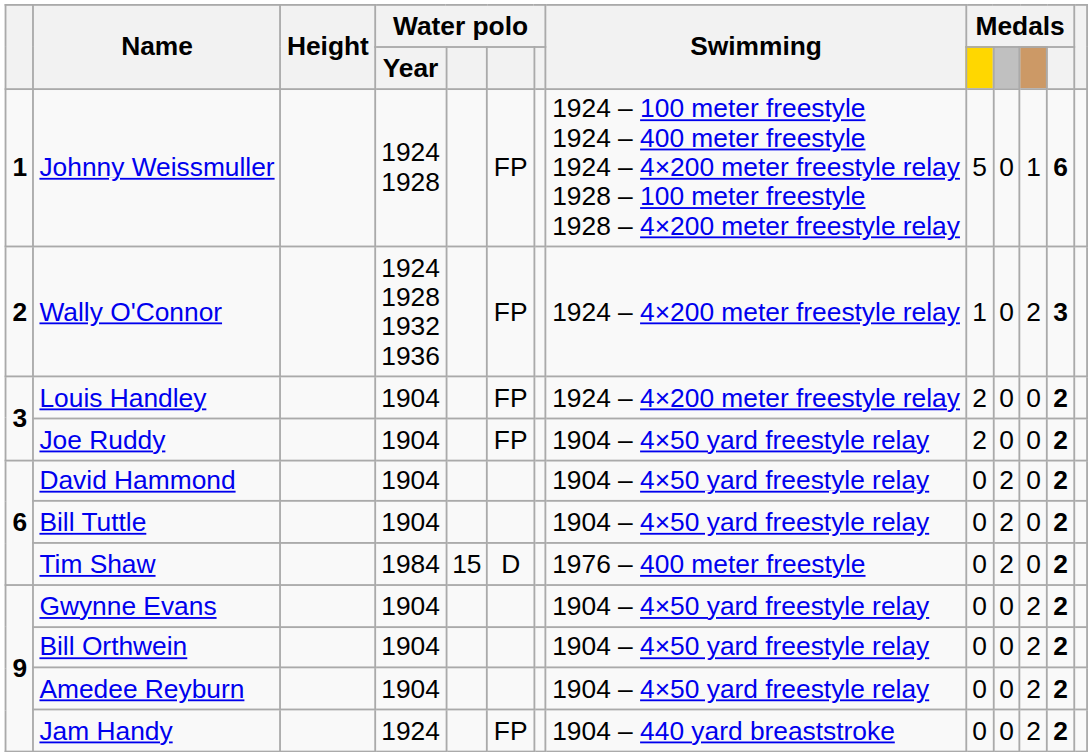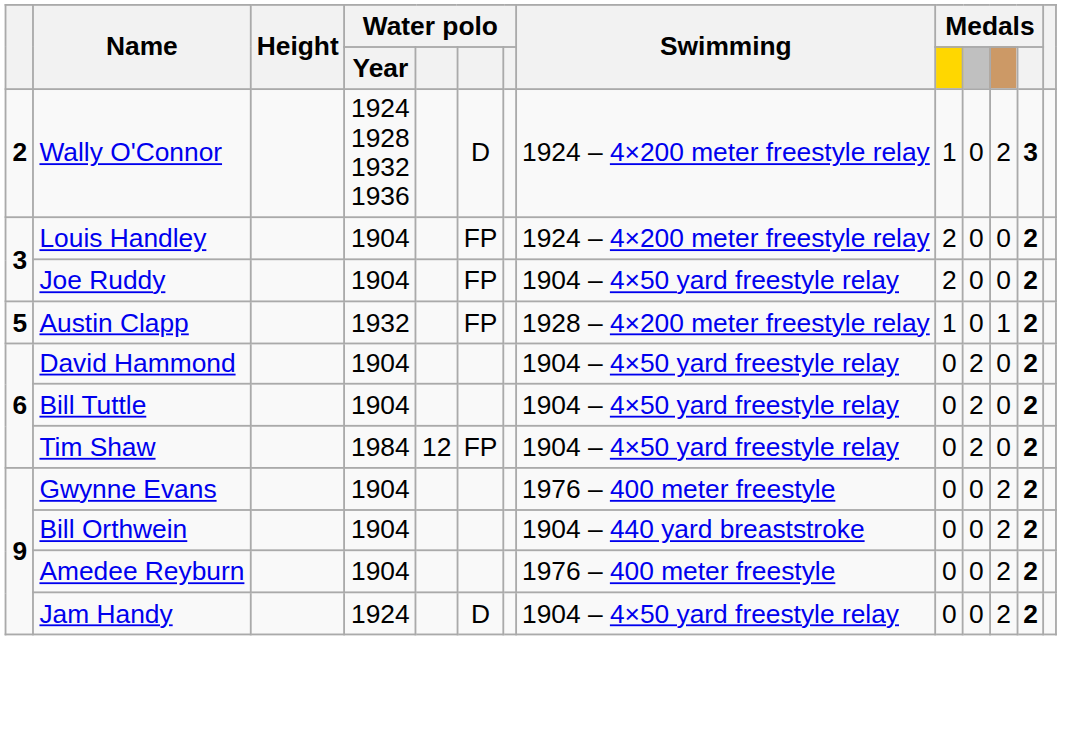- row: 1 | Johnny Weissmuller | 1924 1928 | FP | 1924 – 100 meter freestyle 1924 – 400 meter freestyle 1924 – 4×200 meter freestyle relay 1928 – 100 meter freestyle 1928 – 4×200 meter freestyle relay | 5 | 0 | 1 | 6
Wally O'Connor | column 6: FP -> D
+ row: 5 | Austin Clapp | 1932 | FP | 1928 – 4×200 meter freestyle relay | 1 | 0 | 1 | 2
Tim Shaw | column 5: 15 -> 12
Tim Shaw | column 6: D -> FP
Tim Shaw | Swimming: 1976 – 400 meter freestyle -> 1904 – 4×50 yard freestyle relay
Gwynne Evans | Swimming: 1904 – 4×50 yard freestyle relay -> 1976 – 400 meter freestyle
Bill Orthwein | Swimming: 1904 – 4×50 yard freestyle relay -> 1904 – 440 yard breaststroke
Amedee Reyburn | Swimming: 1904 – 4×50 yard freestyle relay -> 1976 – 400 meter freestyle
Jam Handy | column 6: FP -> D
Jam Handy | Swimming: 1904 – 440 yard breaststroke -> 1904 – 4×50 yard freestyle relay
